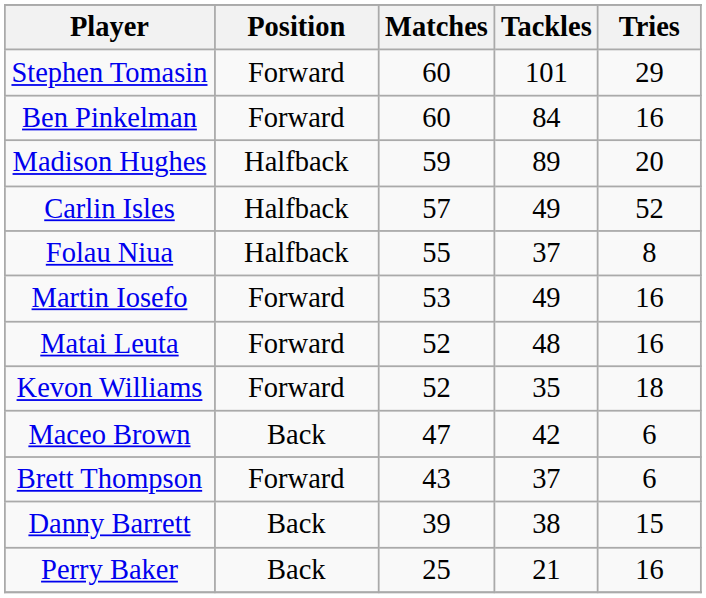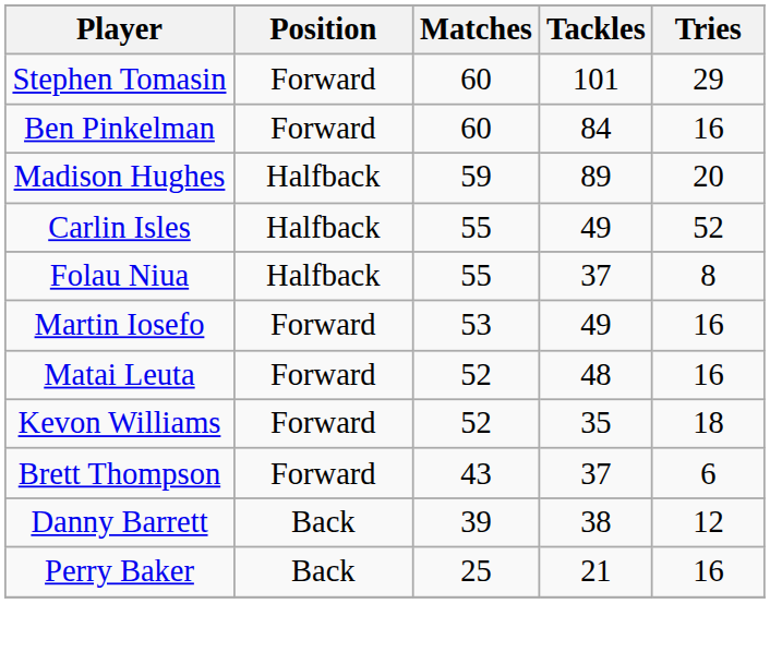Carlin Isles | Matches: 57 -> 55
- row: Maceo Brown | Back | 47 | 42 | 6
Danny Barrett | Tries: 15 -> 12
